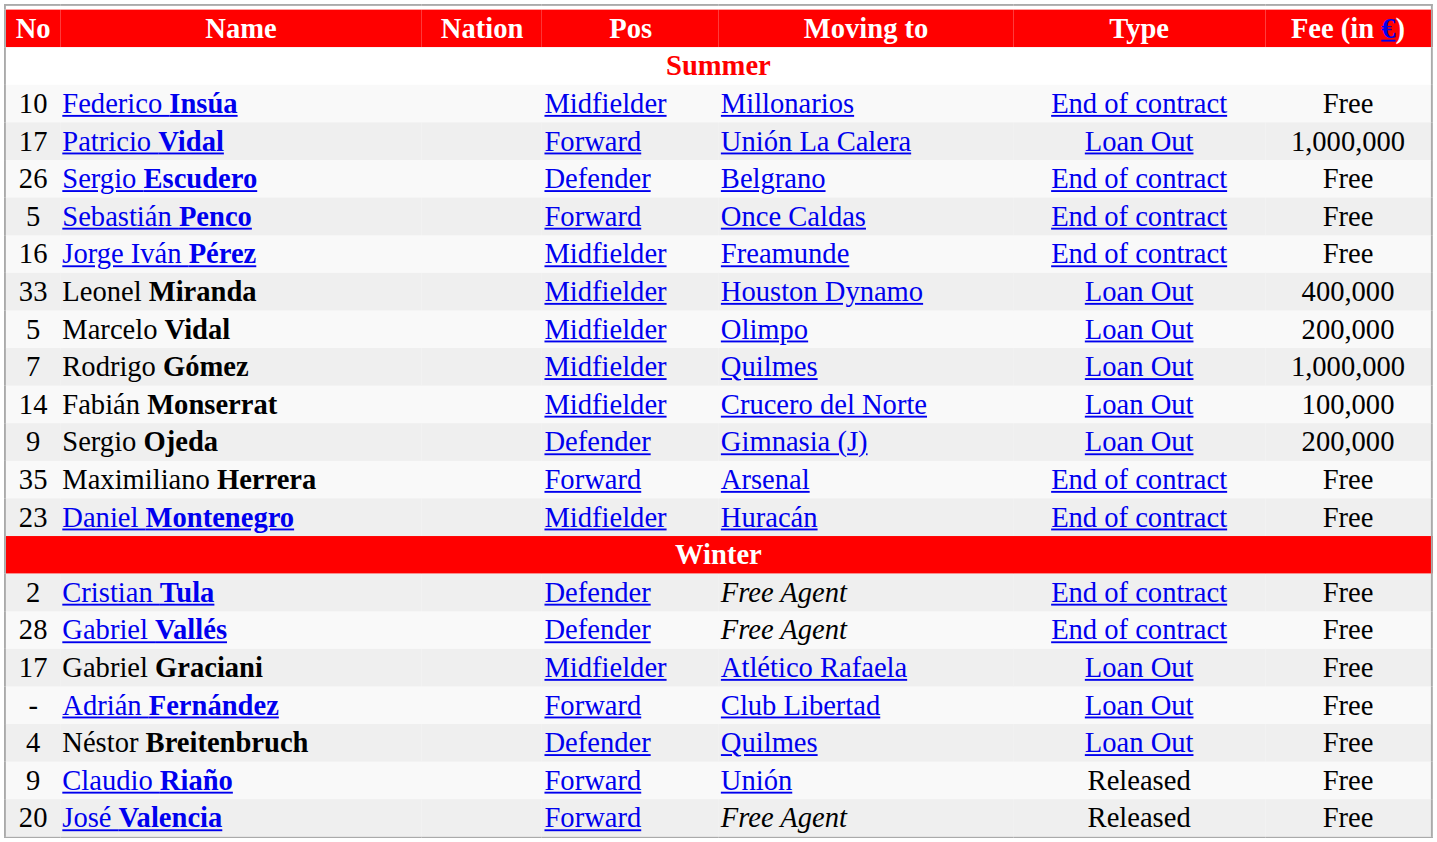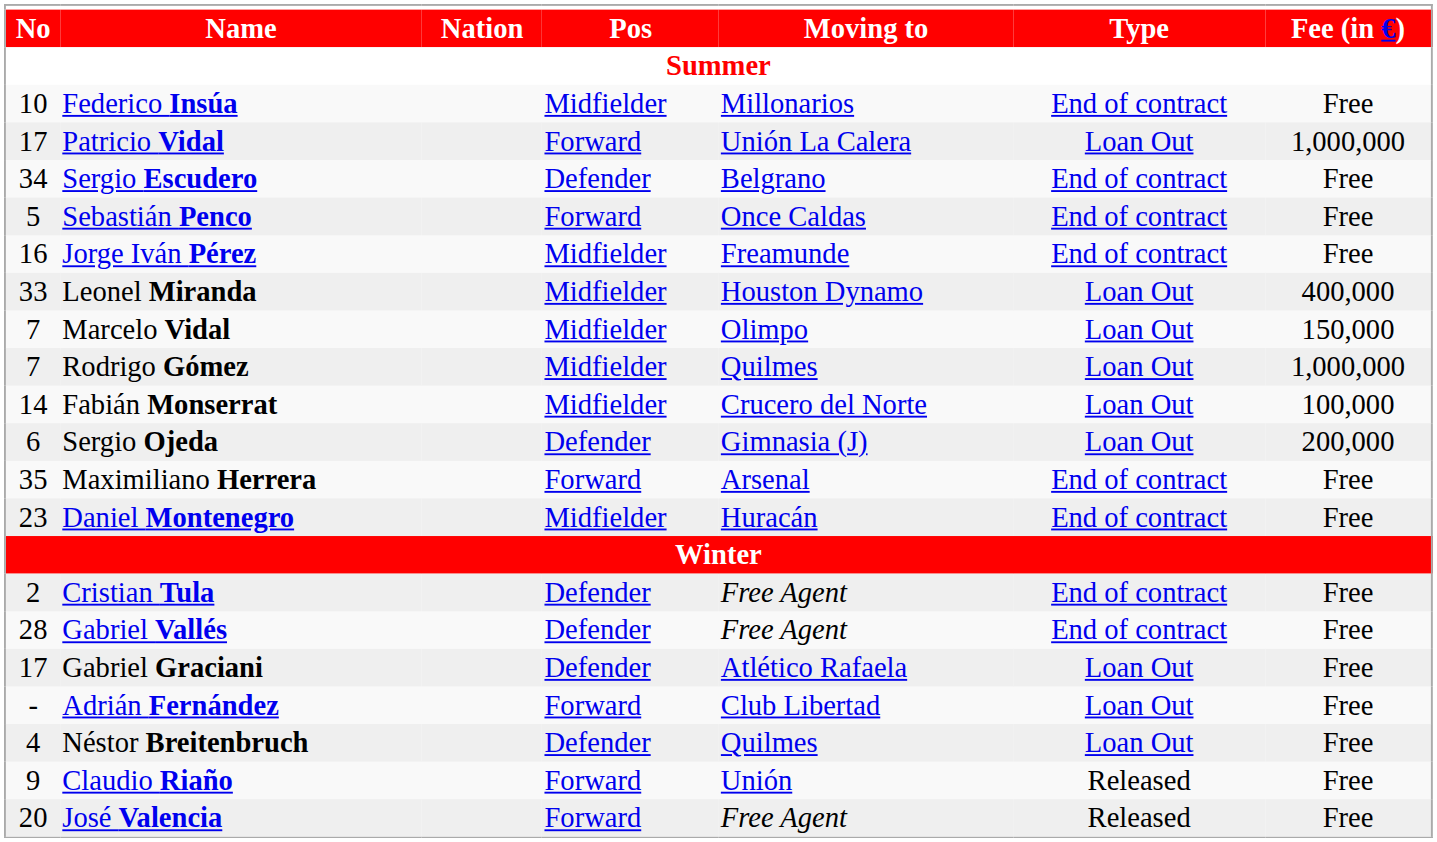Sergio Escudero | No: 26 -> 34
Marcelo Vidal | No: 5 -> 7
Marcelo Vidal | Fee (in €): 200,000 -> 150,000
Sergio Ojeda | No: 9 -> 6
Gabriel Graciani | Pos: Midfielder -> Defender
